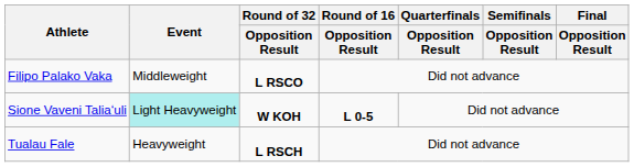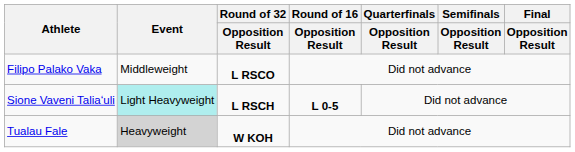Sione Vaveni Taliaʻuli | Round of 32 / Opposition Result: W KOH -> L RSCH
Tualau Fale | Event: no background -> lightgrey background
Tualau Fale | Round of 32 / Opposition Result: L RSCH -> W KOH
